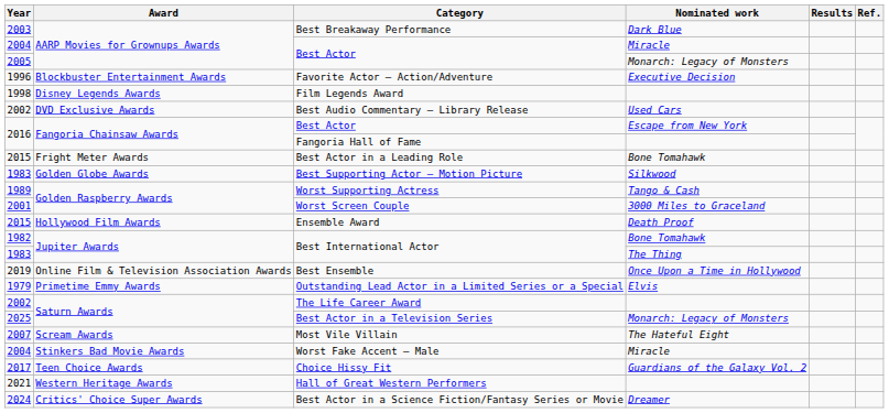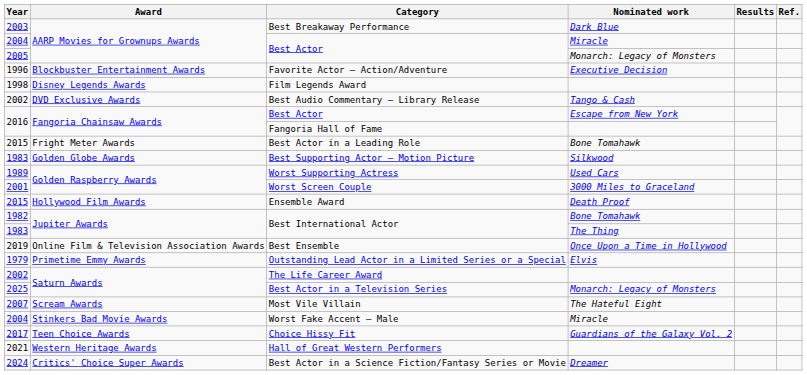Best Audio Commentary – Library Release | Nominated work: Used Cars -> Tango & Cash
Worst Supporting Actress | Nominated work: Tango & Cash -> Used Cars
